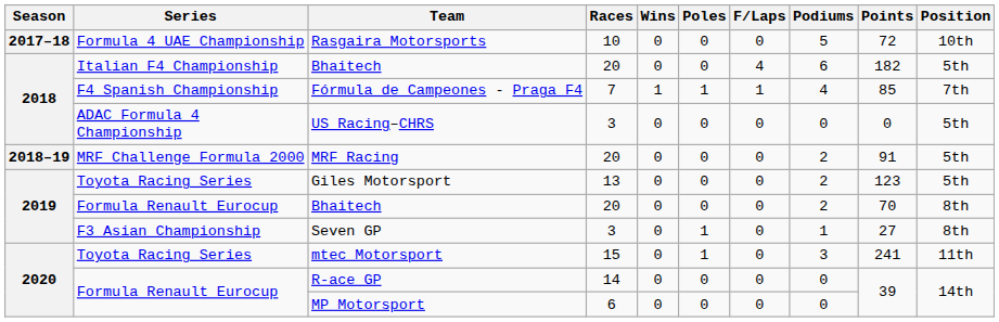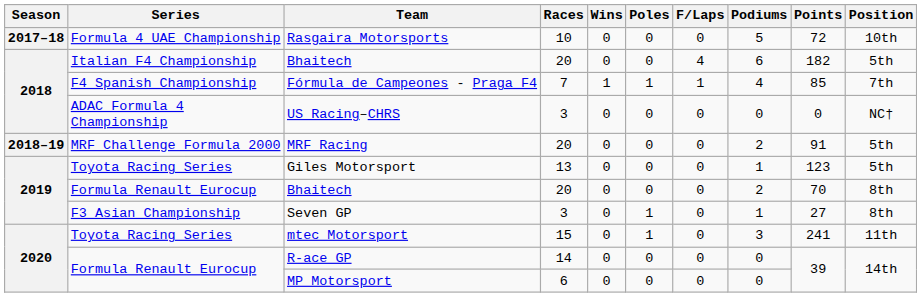US Racing–CHRS | Position: 5th -> NC†
Giles Motorsport | Podiums: 2 -> 1
